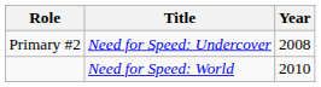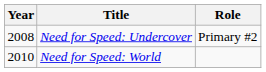columns swapped: Year <-> Role
